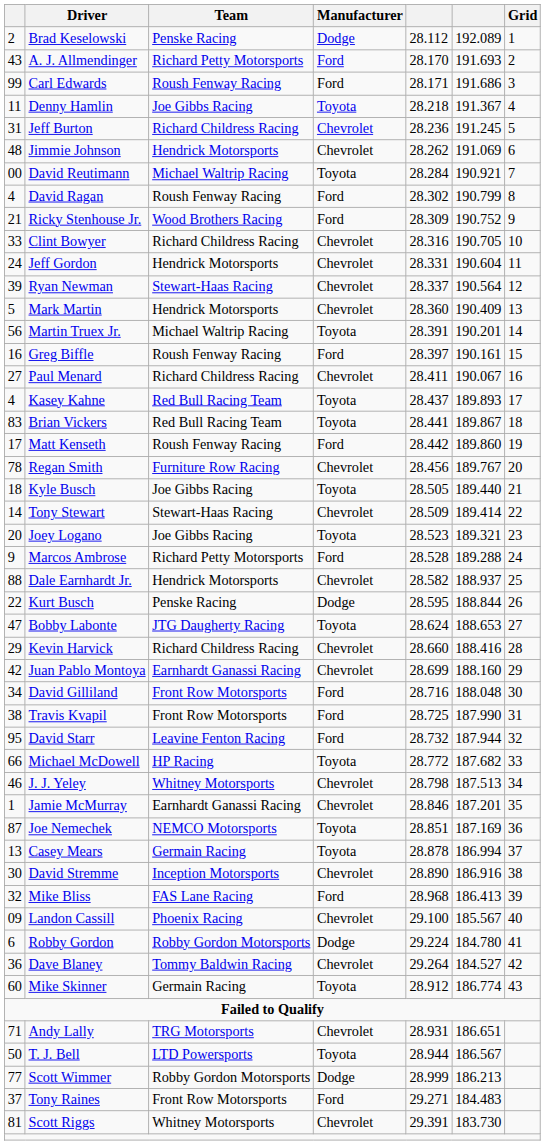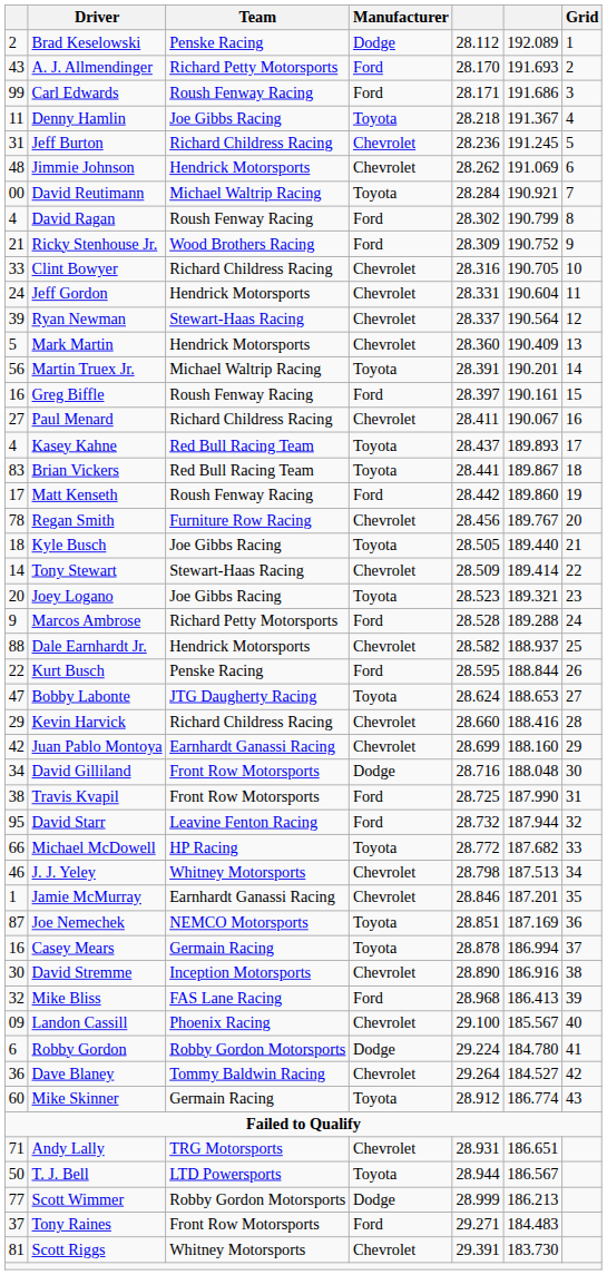Kurt Busch | Manufacturer: Dodge -> Ford
David Gilliland | Manufacturer: Ford -> Dodge
Casey Mears | column 1: 13 -> 16
